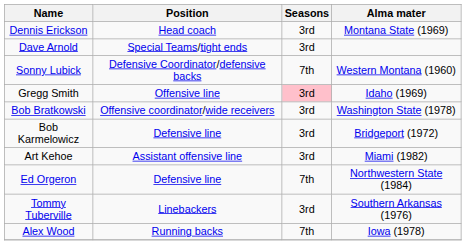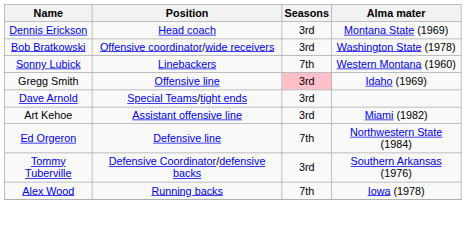rows swapped: Bob Bratkowski <-> Dave Arnold
Sonny Lubick | Position: Defensive Coordinator/defensive backs -> Linebackers
- row: Bob Karmelowicz | Defensive line | 3rd | Bridgeport (1972)
Tommy Tuberville | Position: Linebackers -> Defensive Coordinator/defensive backs
